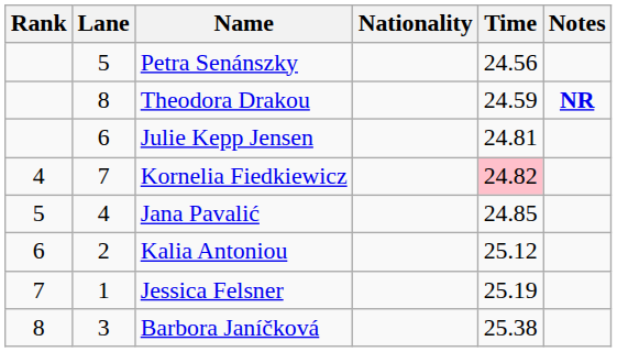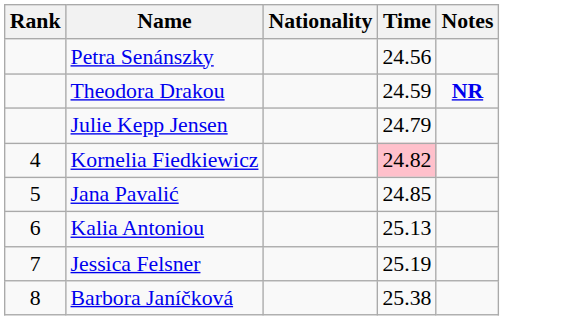- column: Lane | 5 | 8 | 6 | 7 | 4 | 2 | 1 | 3
Julie Kepp Jensen | Time: 24.81 -> 24.79
Kalia Antoniou | Time: 25.12 -> 25.13
